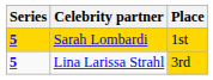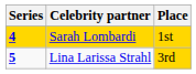Sarah Lombardi | Series: 5 -> 4
